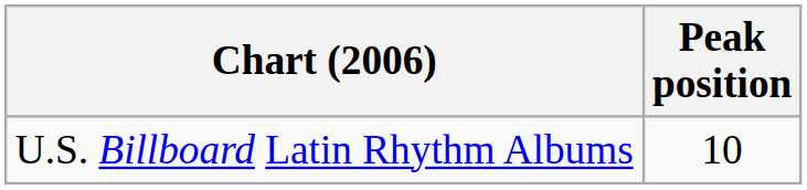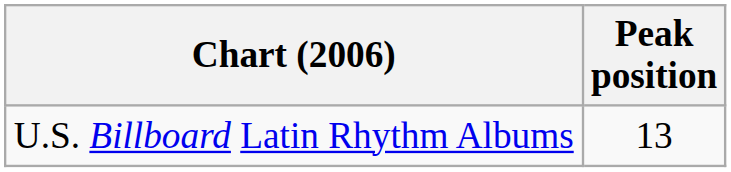U.S. Billboard Latin Rhythm Albums | Peak position: 10 -> 13
